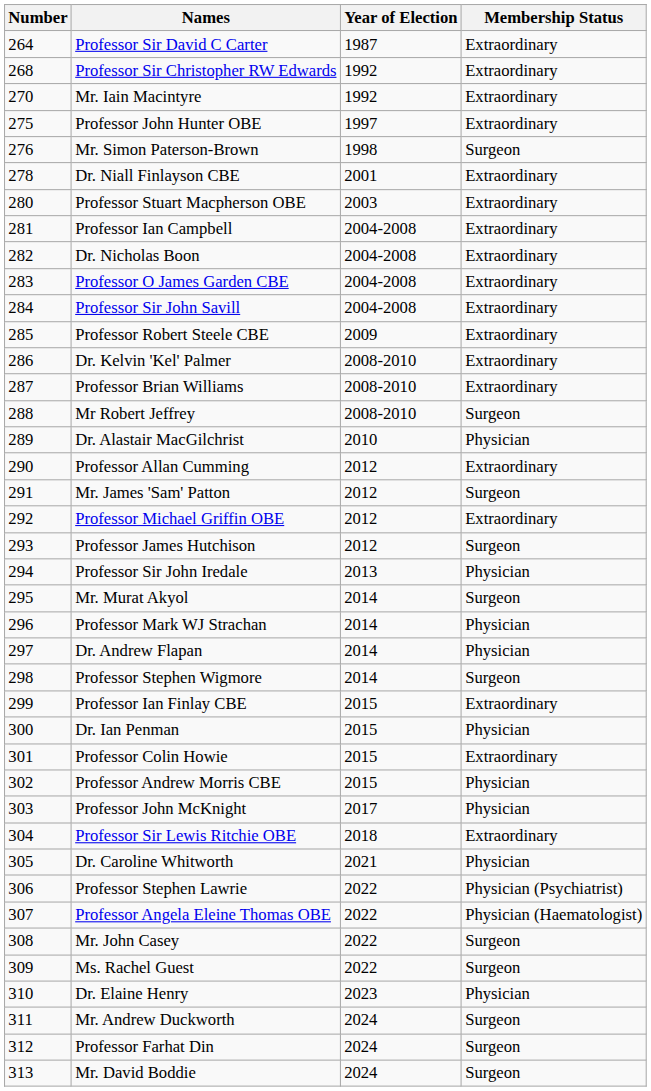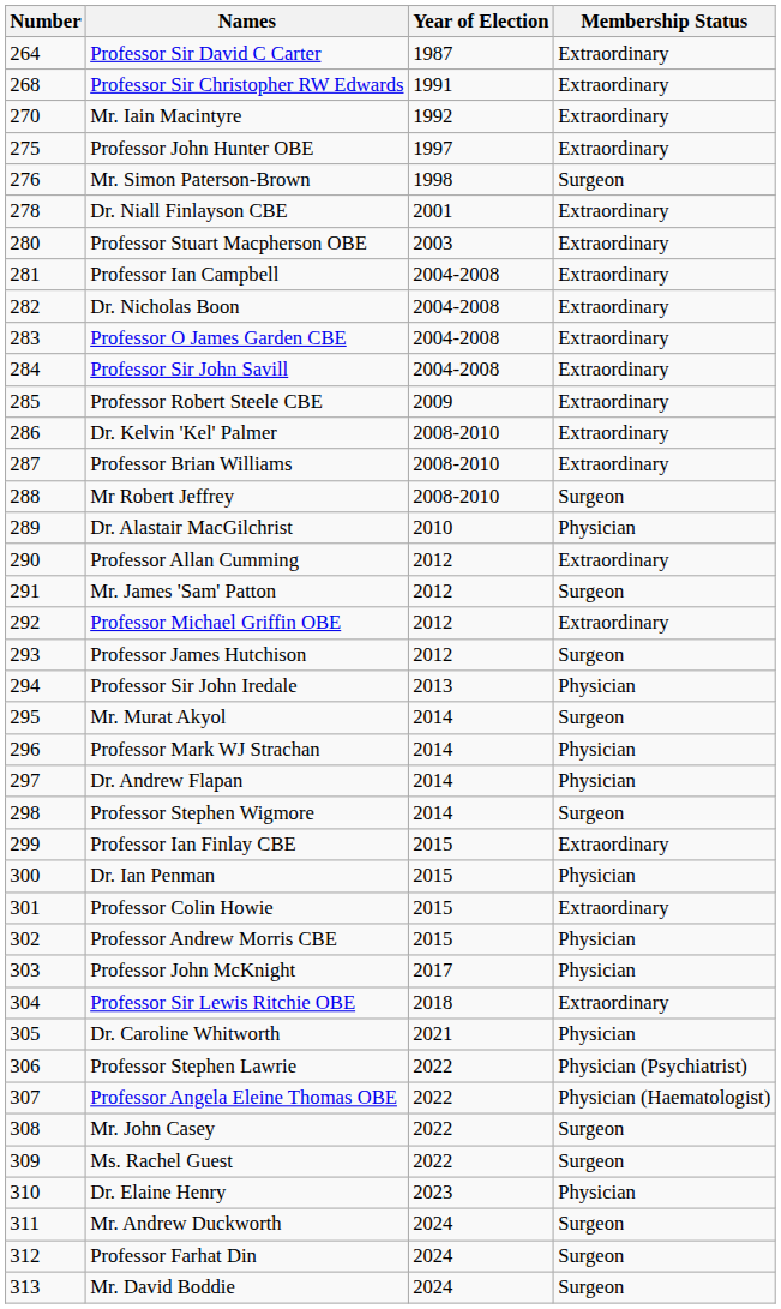Professor Sir Christopher RW Edwards | Year of Election: 1992 -> 1991
